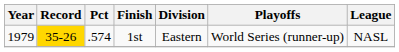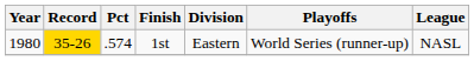1st | Year: 1979 -> 1980
